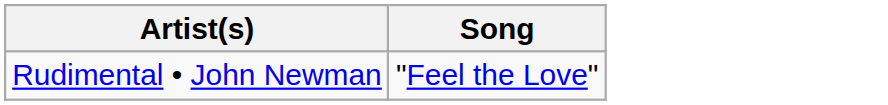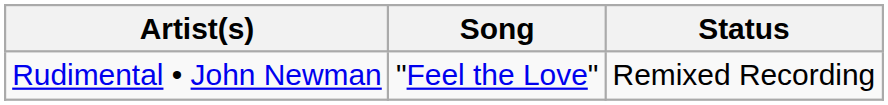+ column: Status | Remixed Recording
